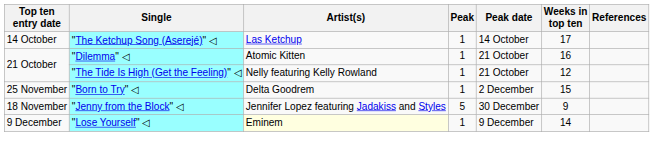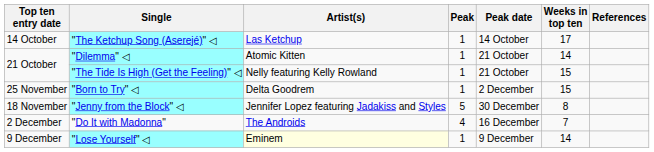"Dilemma" ◁ | Weeks in top ten: 16 -> 14
"The Tide Is High (Get the Feeling)" ◁ | Weeks in top ten: 12 -> 15
"Jenny from the Block" ◁ | Weeks in top ten: 9 -> 8
+ row: 2 December | "Do It with Madonna" | The Androids | 4 | 16 December | 7
